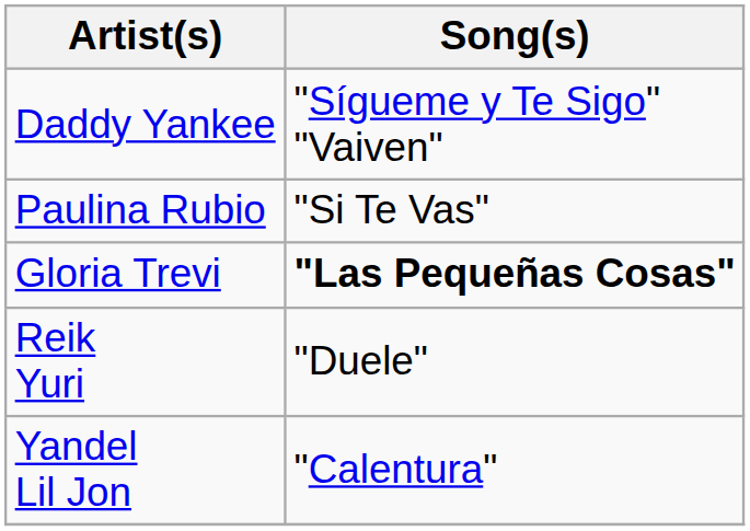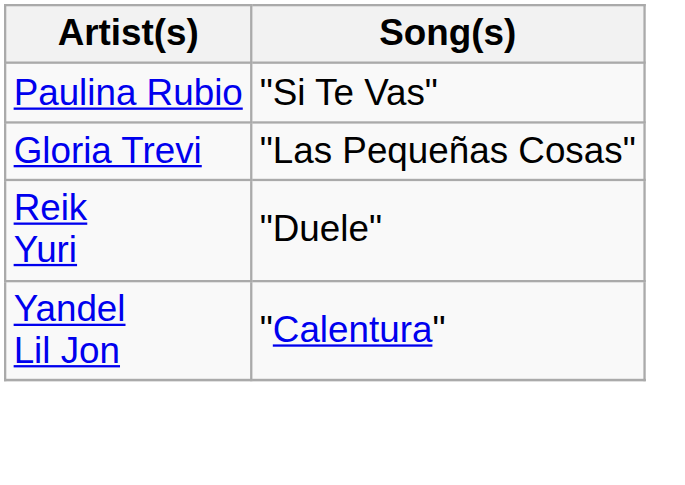- row: Daddy Yankee | "Sígueme y Te Sigo" "Vaiven"
Gloria Trevi | Song(s): bold -> normal
